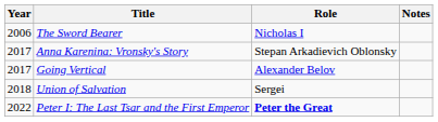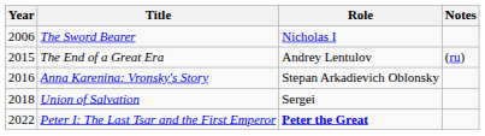+ row: 2015 | The End of a Great Era | Andrey Lentulov | (ru)
Anna Karenina: Vronsky's Story | Year: 2017 -> 2016
- row: 2017 | Going Vertical | Alexander Belov
